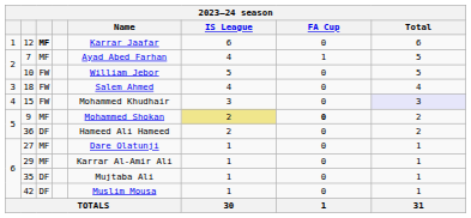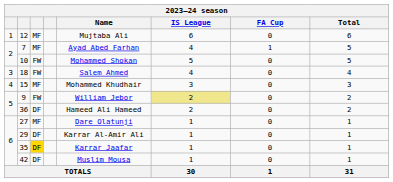12 | column 3: bold -> normal
12 | Name: Karrar Jaafar -> Mujtaba Ali
10 | Name: William Jebor -> Mohammed Shokan
15 | column 3: FW -> MF
15 | Total: lavender background -> no background
9 | column 3: MF -> FW
9 | Name: Mohammed Shokan -> William Jebor
9 | FA Cup: bold -> normal
29 | column 3: MF -> DF
35 | column 3: no background -> gold background
35 | Name: Mujtaba Ali -> Karrar Jaafar
